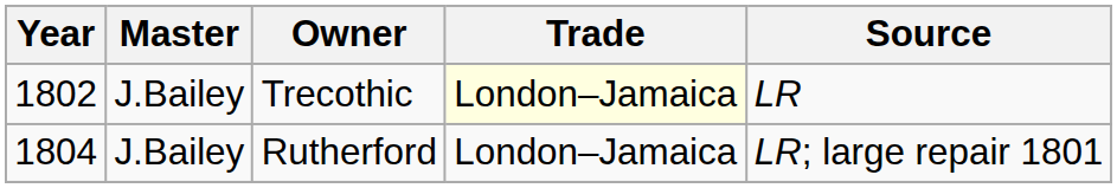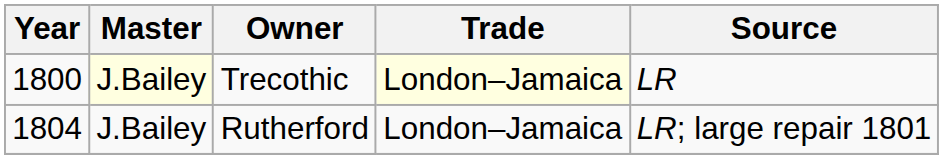Trecothic | Year: 1802 -> 1800
Trecothic | Master: no background -> lightyellow background
